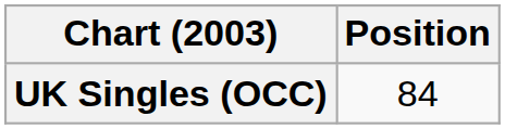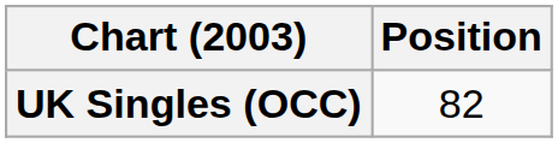UK Singles (OCC) | Position: 84 -> 82
